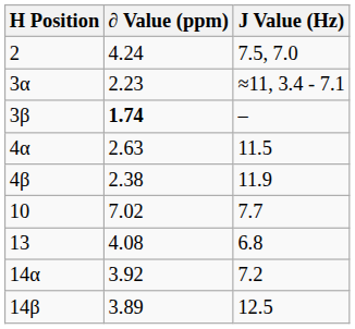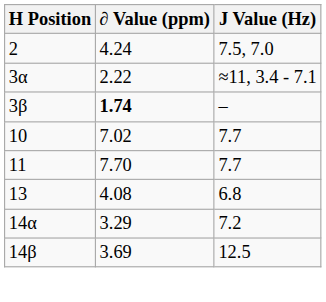3α | ∂ Value (ppm): 2.23 -> 2.22
- row: 4α | 2.63 | 11.5
- row: 4β | 2.38 | 11.9
+ row: 11 | 7.70 | 7.7
14α | ∂ Value (ppm): 3.92 -> 3.29
14β | ∂ Value (ppm): 3.89 -> 3.69
